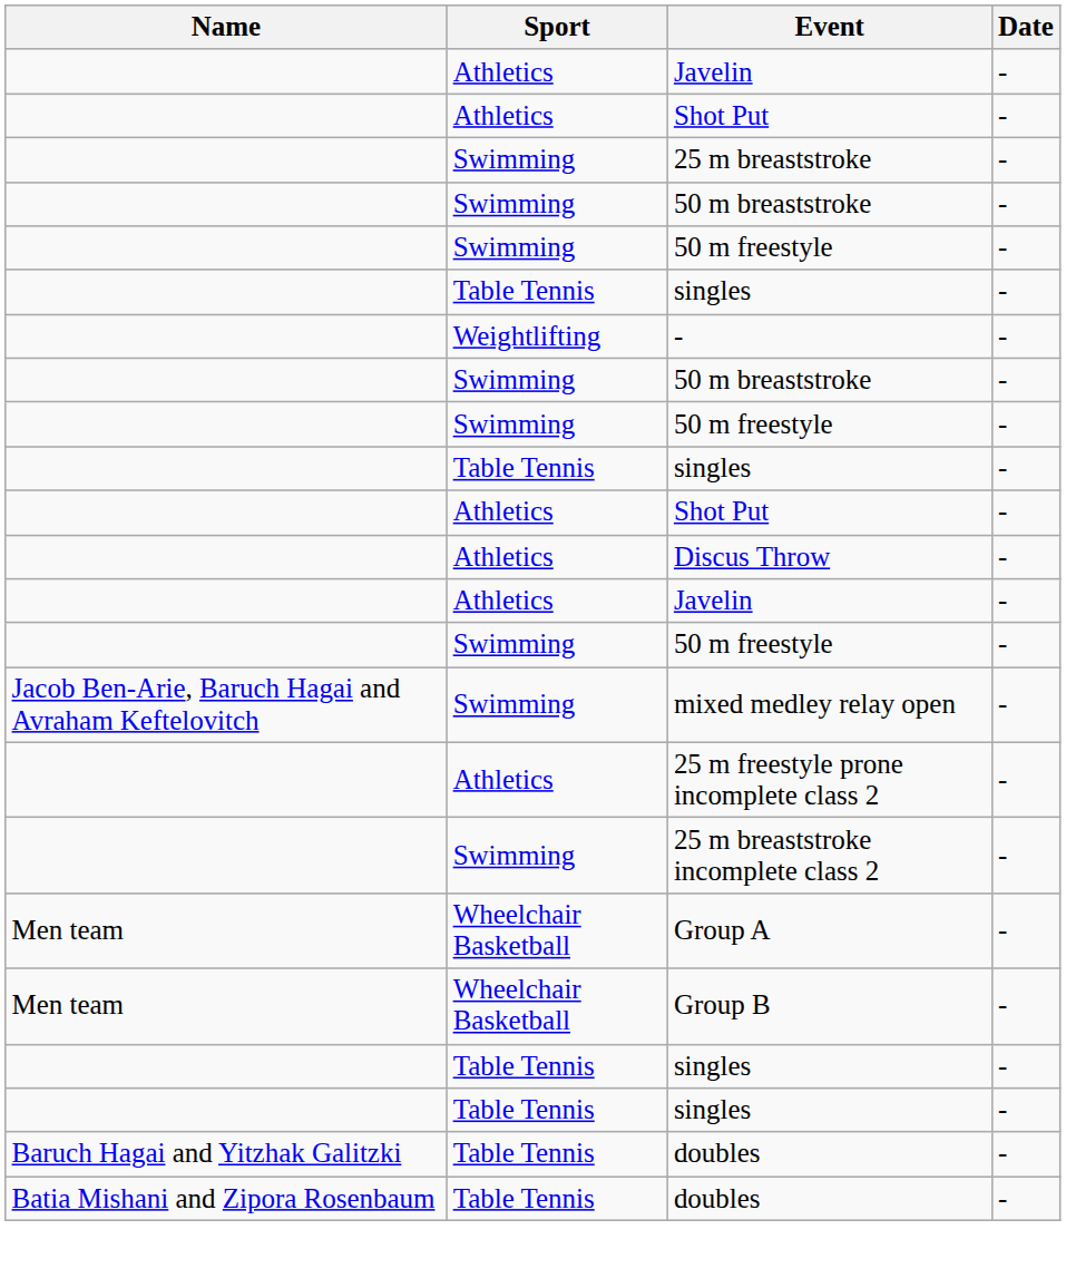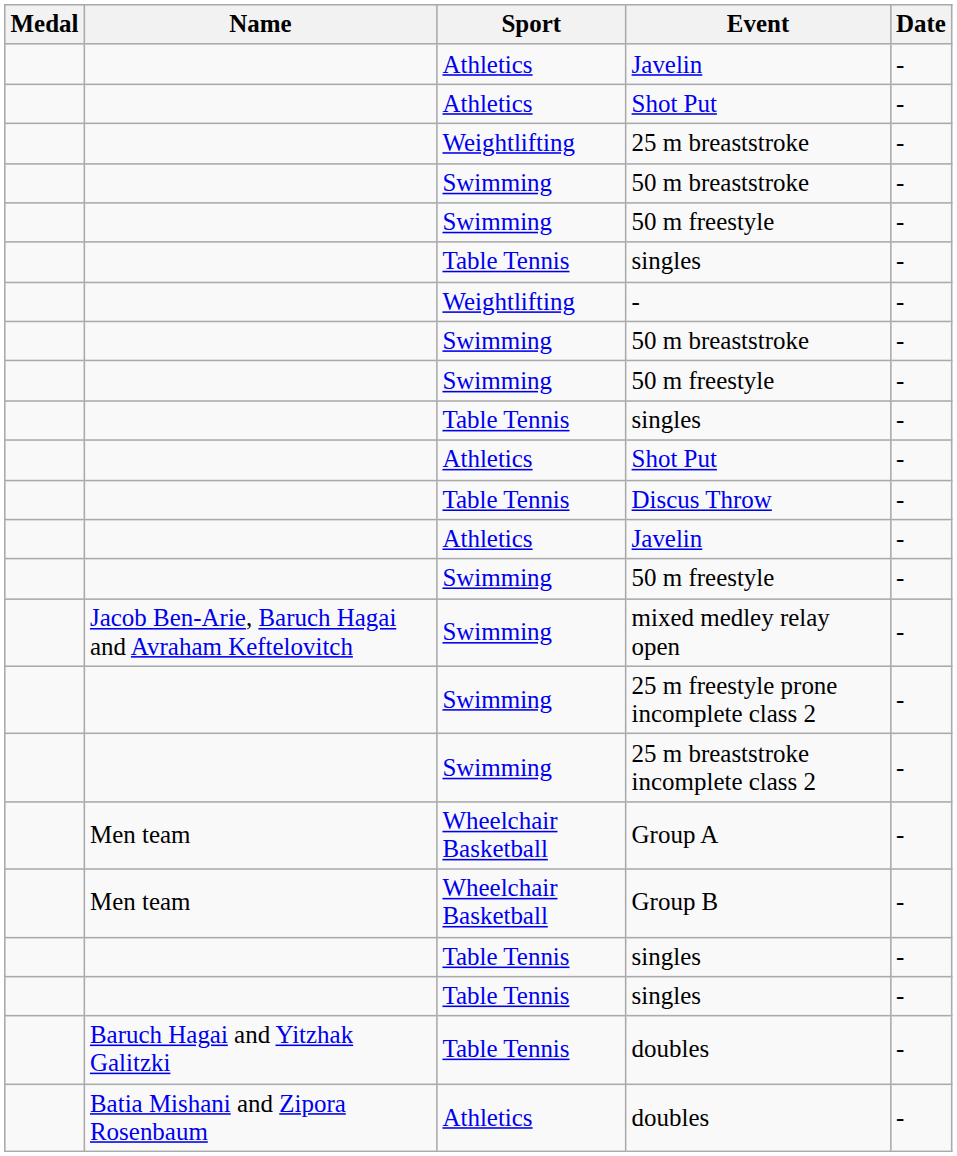+ column: Medal
25 m breaststroke | Sport: Swimming -> Weightlifting
Discus Throw | Sport: Athletics -> Table Tennis
25 m freestyle prone incomplete class 2 | Sport: Athletics -> Swimming
Batia Mishani and Zipora Rosenbaum / doubles | Sport: Table Tennis -> Athletics
